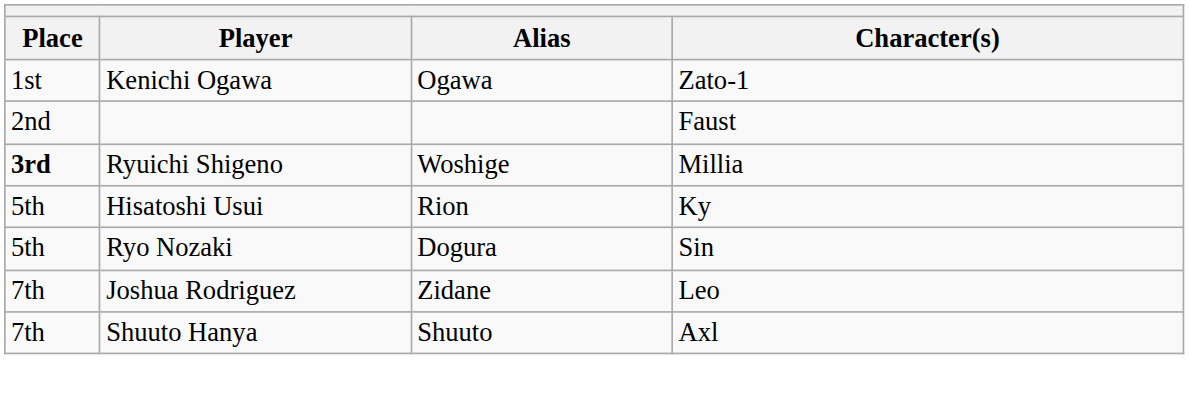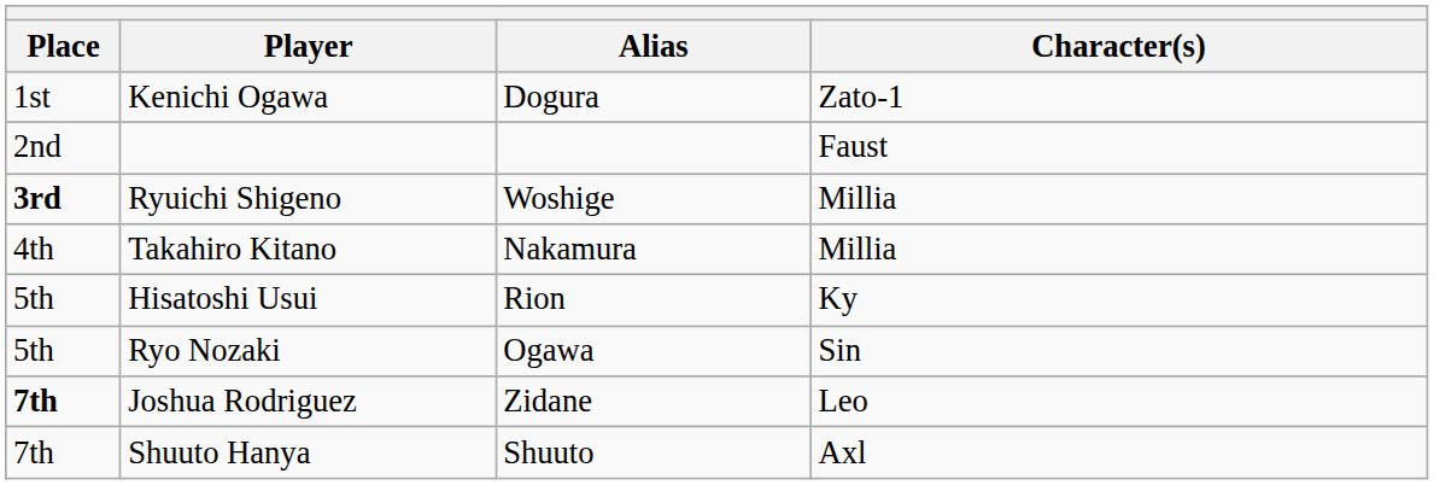Kenichi Ogawa | Alias: Ogawa -> Dogura
+ row: 4th | Takahiro Kitano | Nakamura | Millia
Ryo Nozaki | Alias: Dogura -> Ogawa
Joshua Rodriguez | Place: normal -> bold
